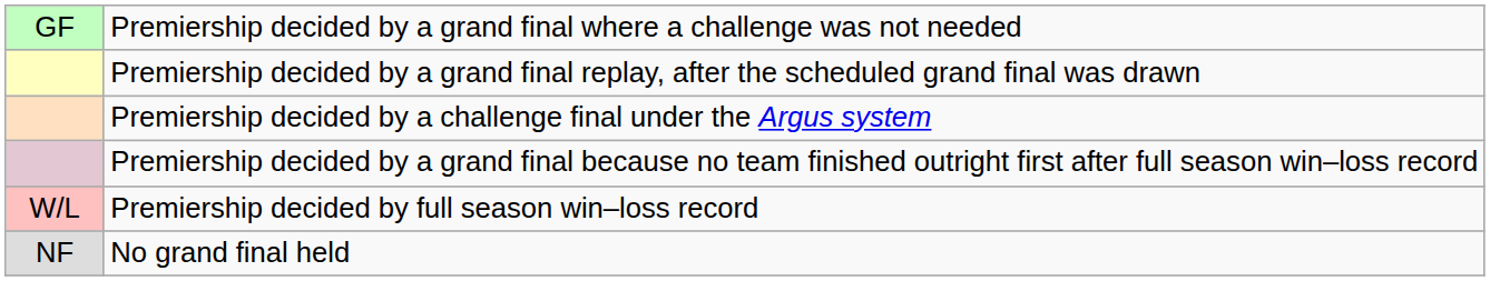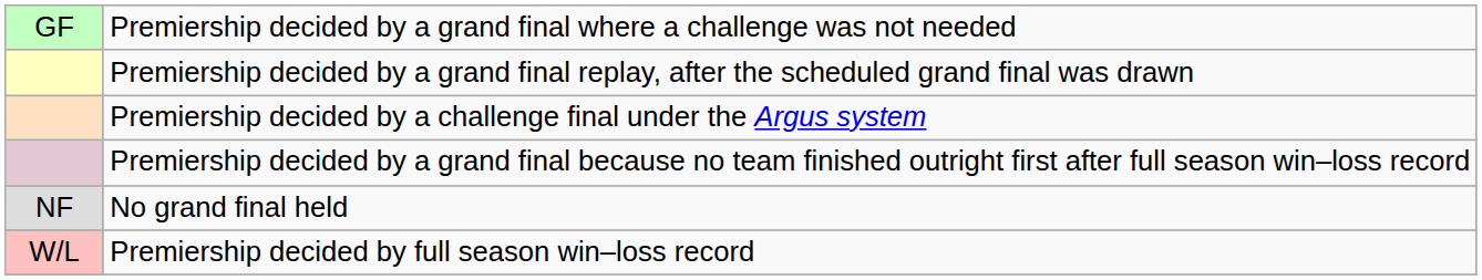rows swapped: Premiership decided by full season win–loss record <-> No grand final held
